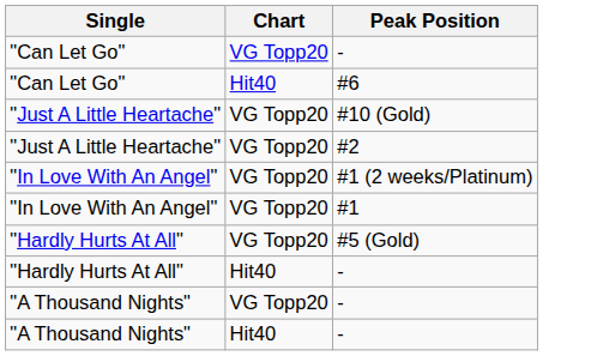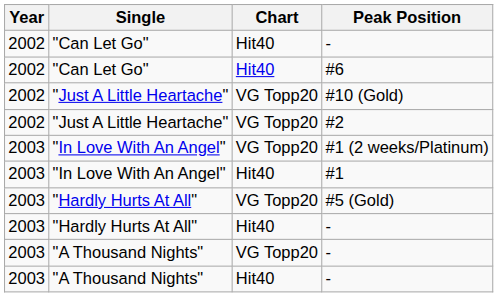+ column: Year | 2002 | 2002 | 2002 | 2002 | 2003 | 2003 | 2003 | 2003 | 2003 | 2003
"Can Let Go" / - | Chart: VG Topp20 -> Hit40
#1 | Chart: VG Topp20 -> Hit40
